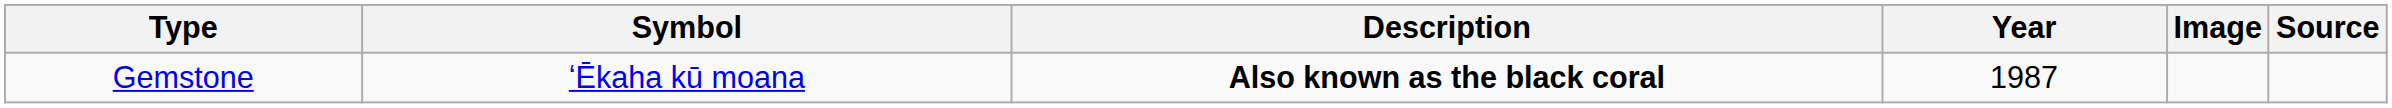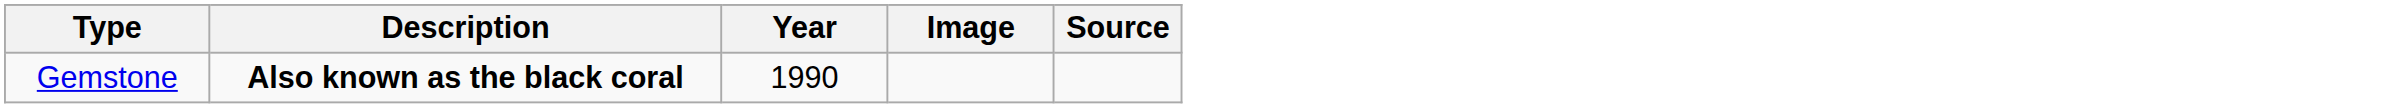- column: Symbol | ʻĒkaha kū moana
Gemstone | Year: 1987 -> 1990
